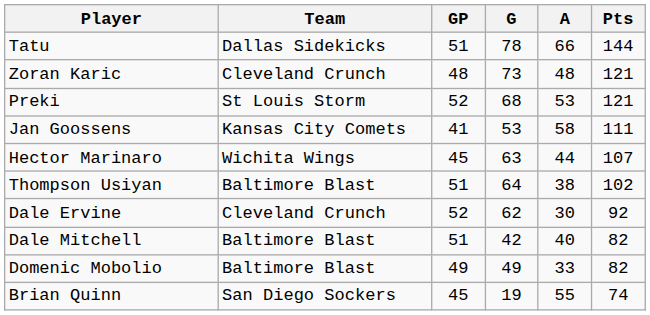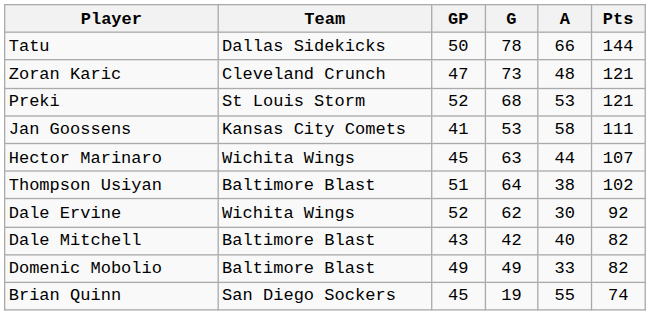Tatu | GP: 51 -> 50
Zoran Karic | GP: 48 -> 47
Dale Ervine | Team: Cleveland Crunch -> Wichita Wings
Dale Mitchell | GP: 51 -> 43
